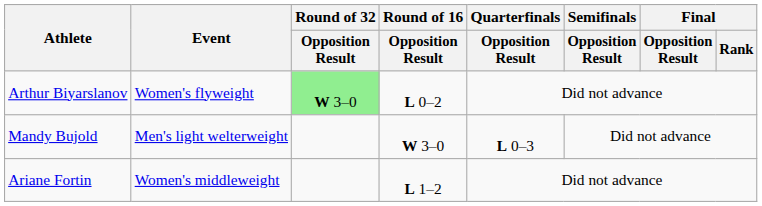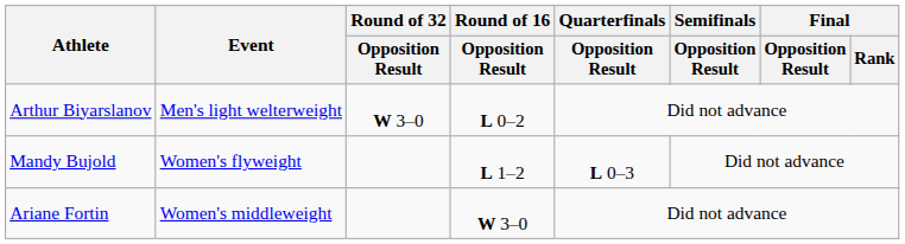Arthur Biyarslanov | Event: Women's flyweight -> Men's light welterweight
Arthur Biyarslanov | Round of 32 / Opposition Result: lightgreen background -> no background
Mandy Bujold | Event: Men's light welterweight -> Women's flyweight
Mandy Bujold | Round of 16 / Opposition Result: W 3–0 -> L 1–2
Ariane Fortin | Round of 16 / Opposition Result: L 1–2 -> W 3–0
